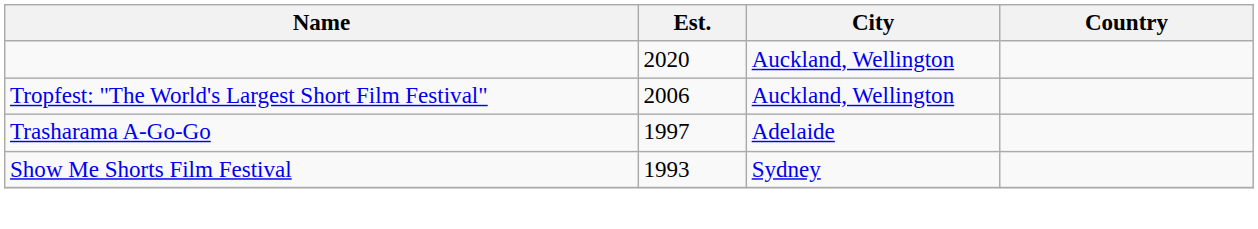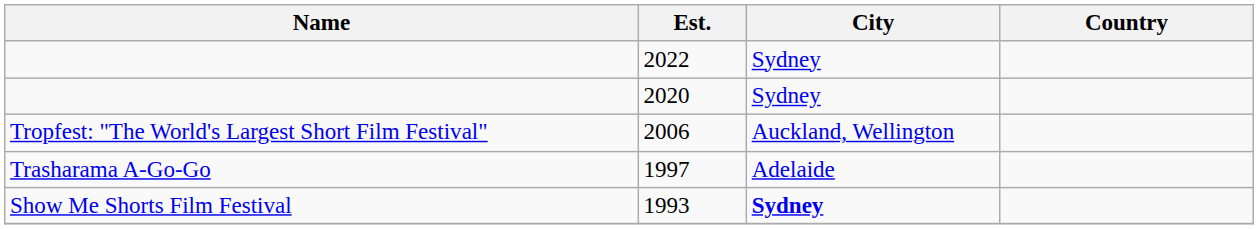+ row: 2022 | Sydney
2020 | City: Auckland, Wellington -> Sydney
1993 | City: normal -> bold
